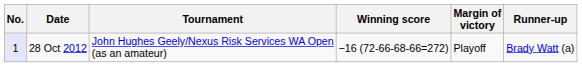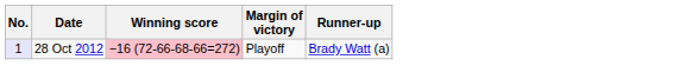- column: Tournament | John Hughes Geely/Nexus Risk Services WA Open (as an amateur)
28 Oct 2012 | Winning score: no background -> pink background
